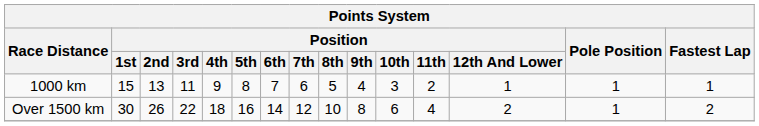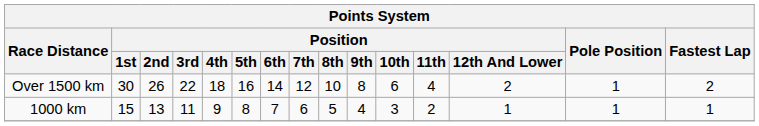rows swapped: 1000 km <-> Over 1500 km
